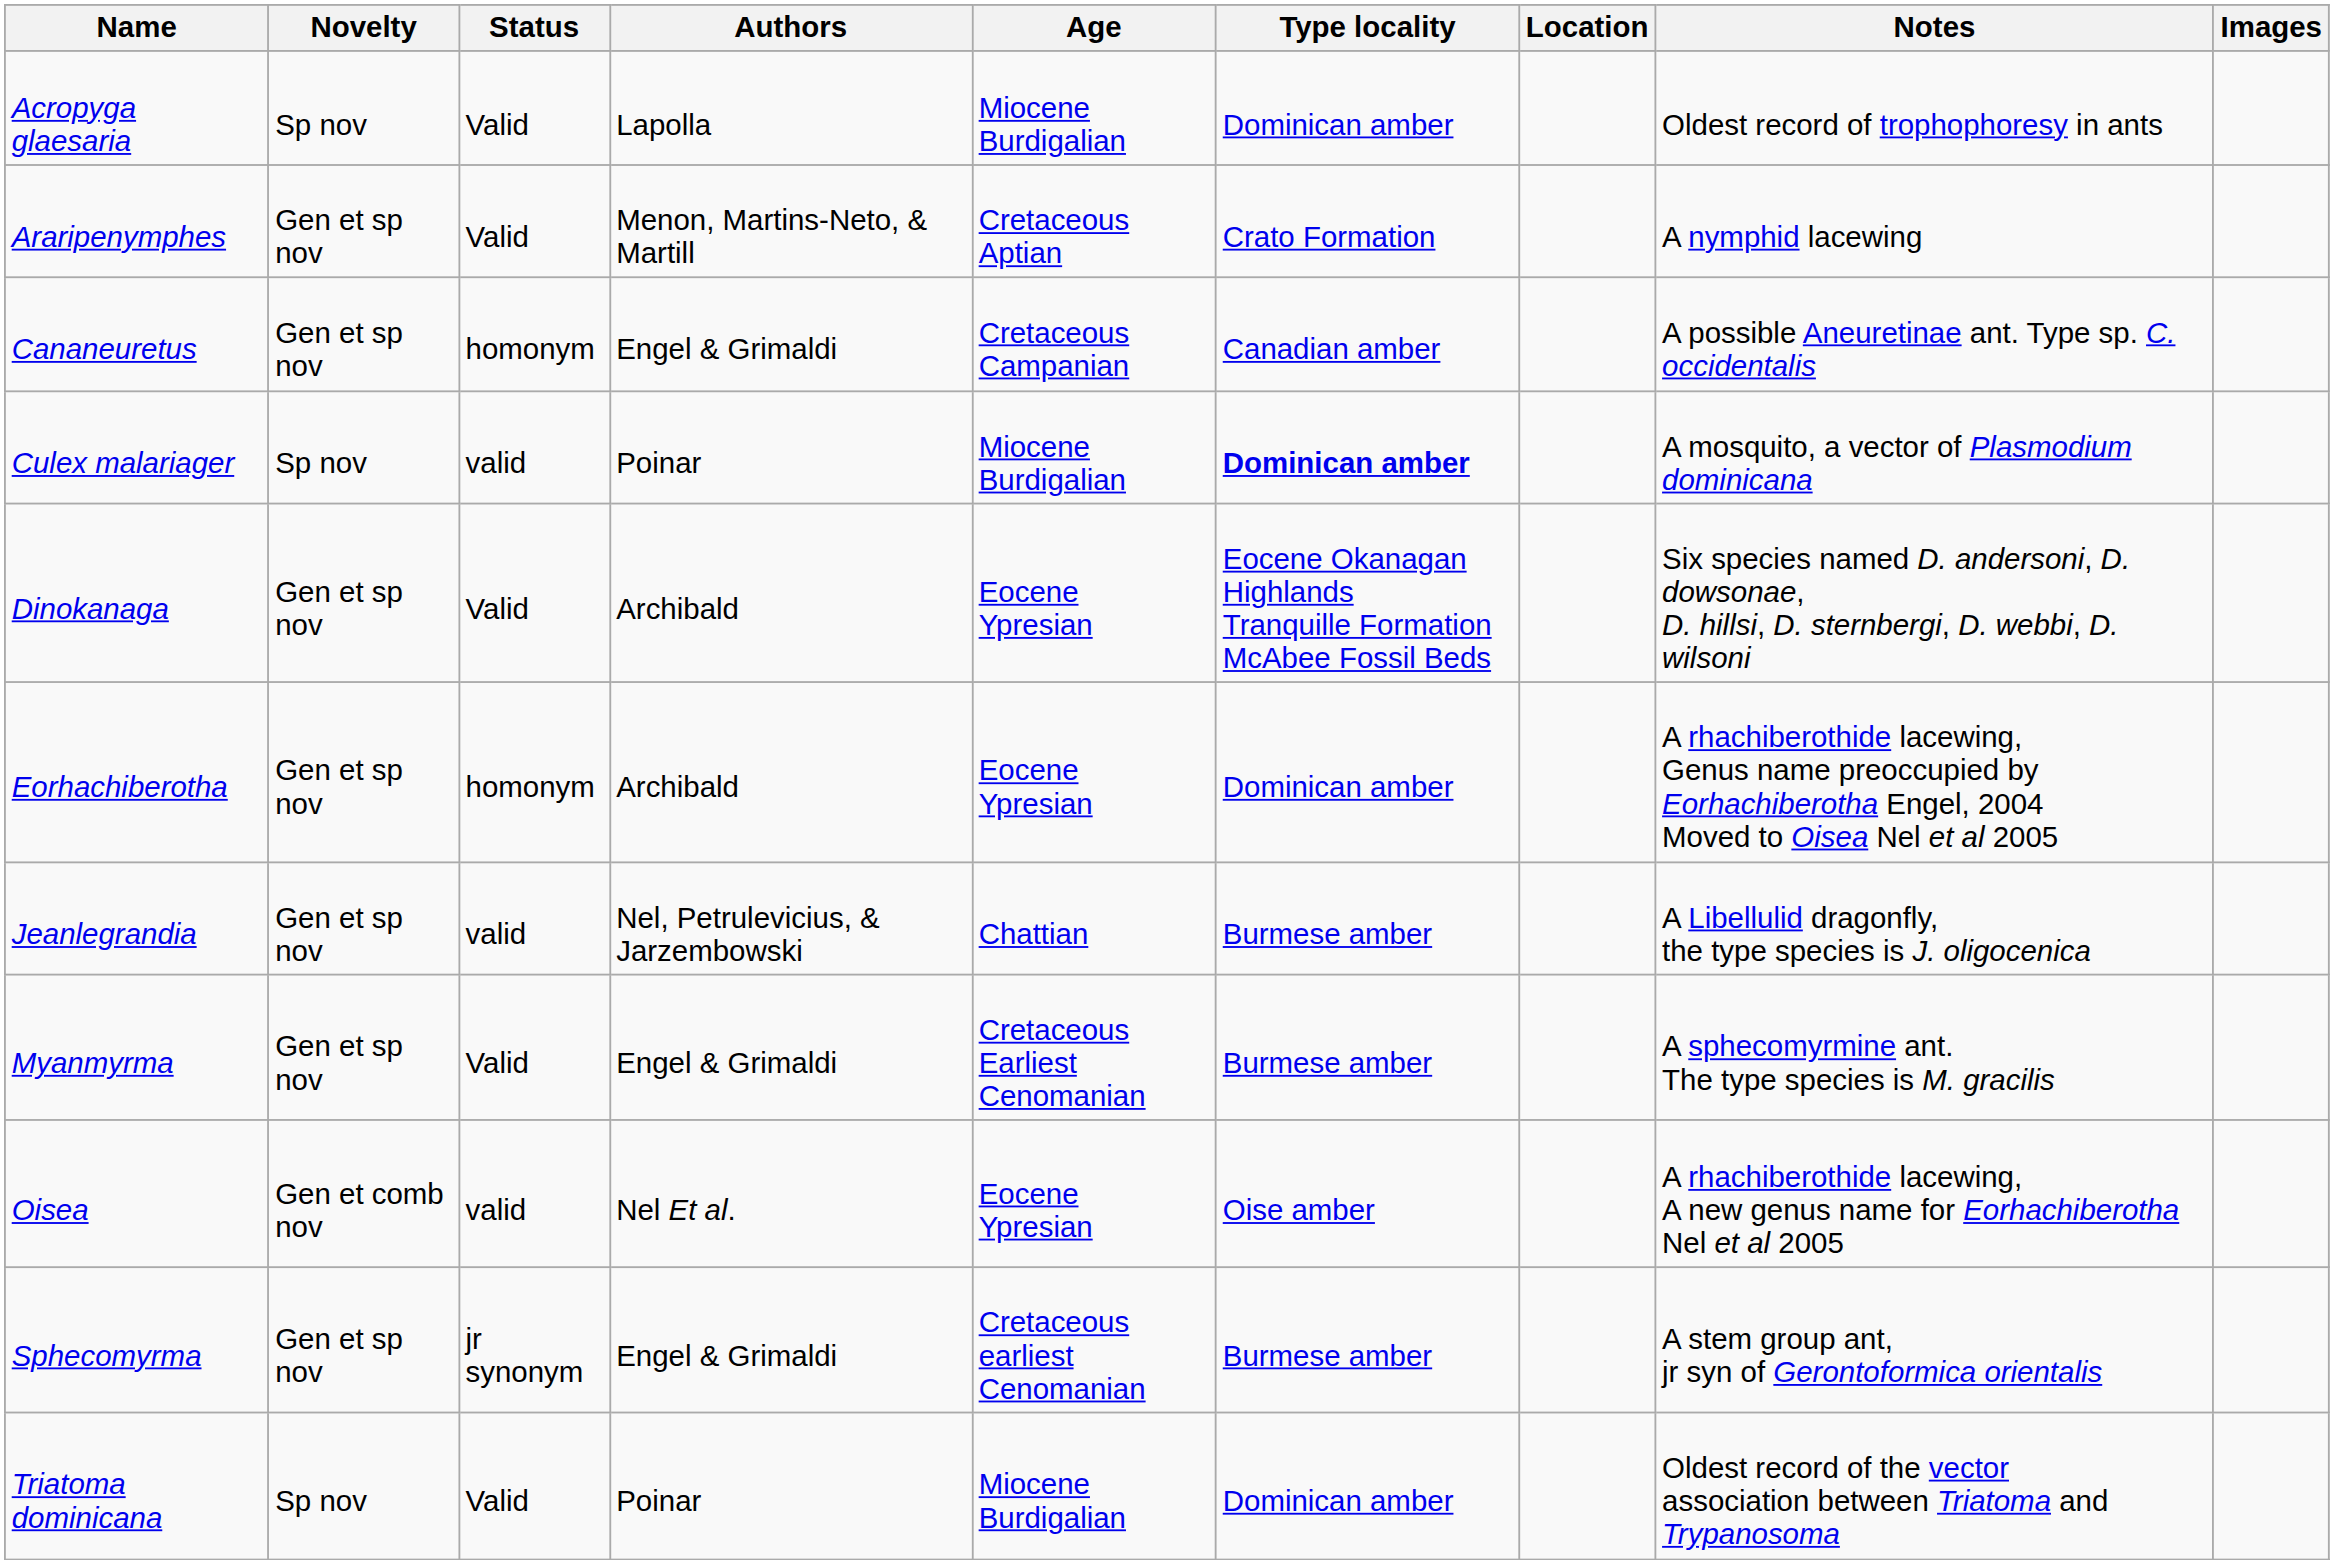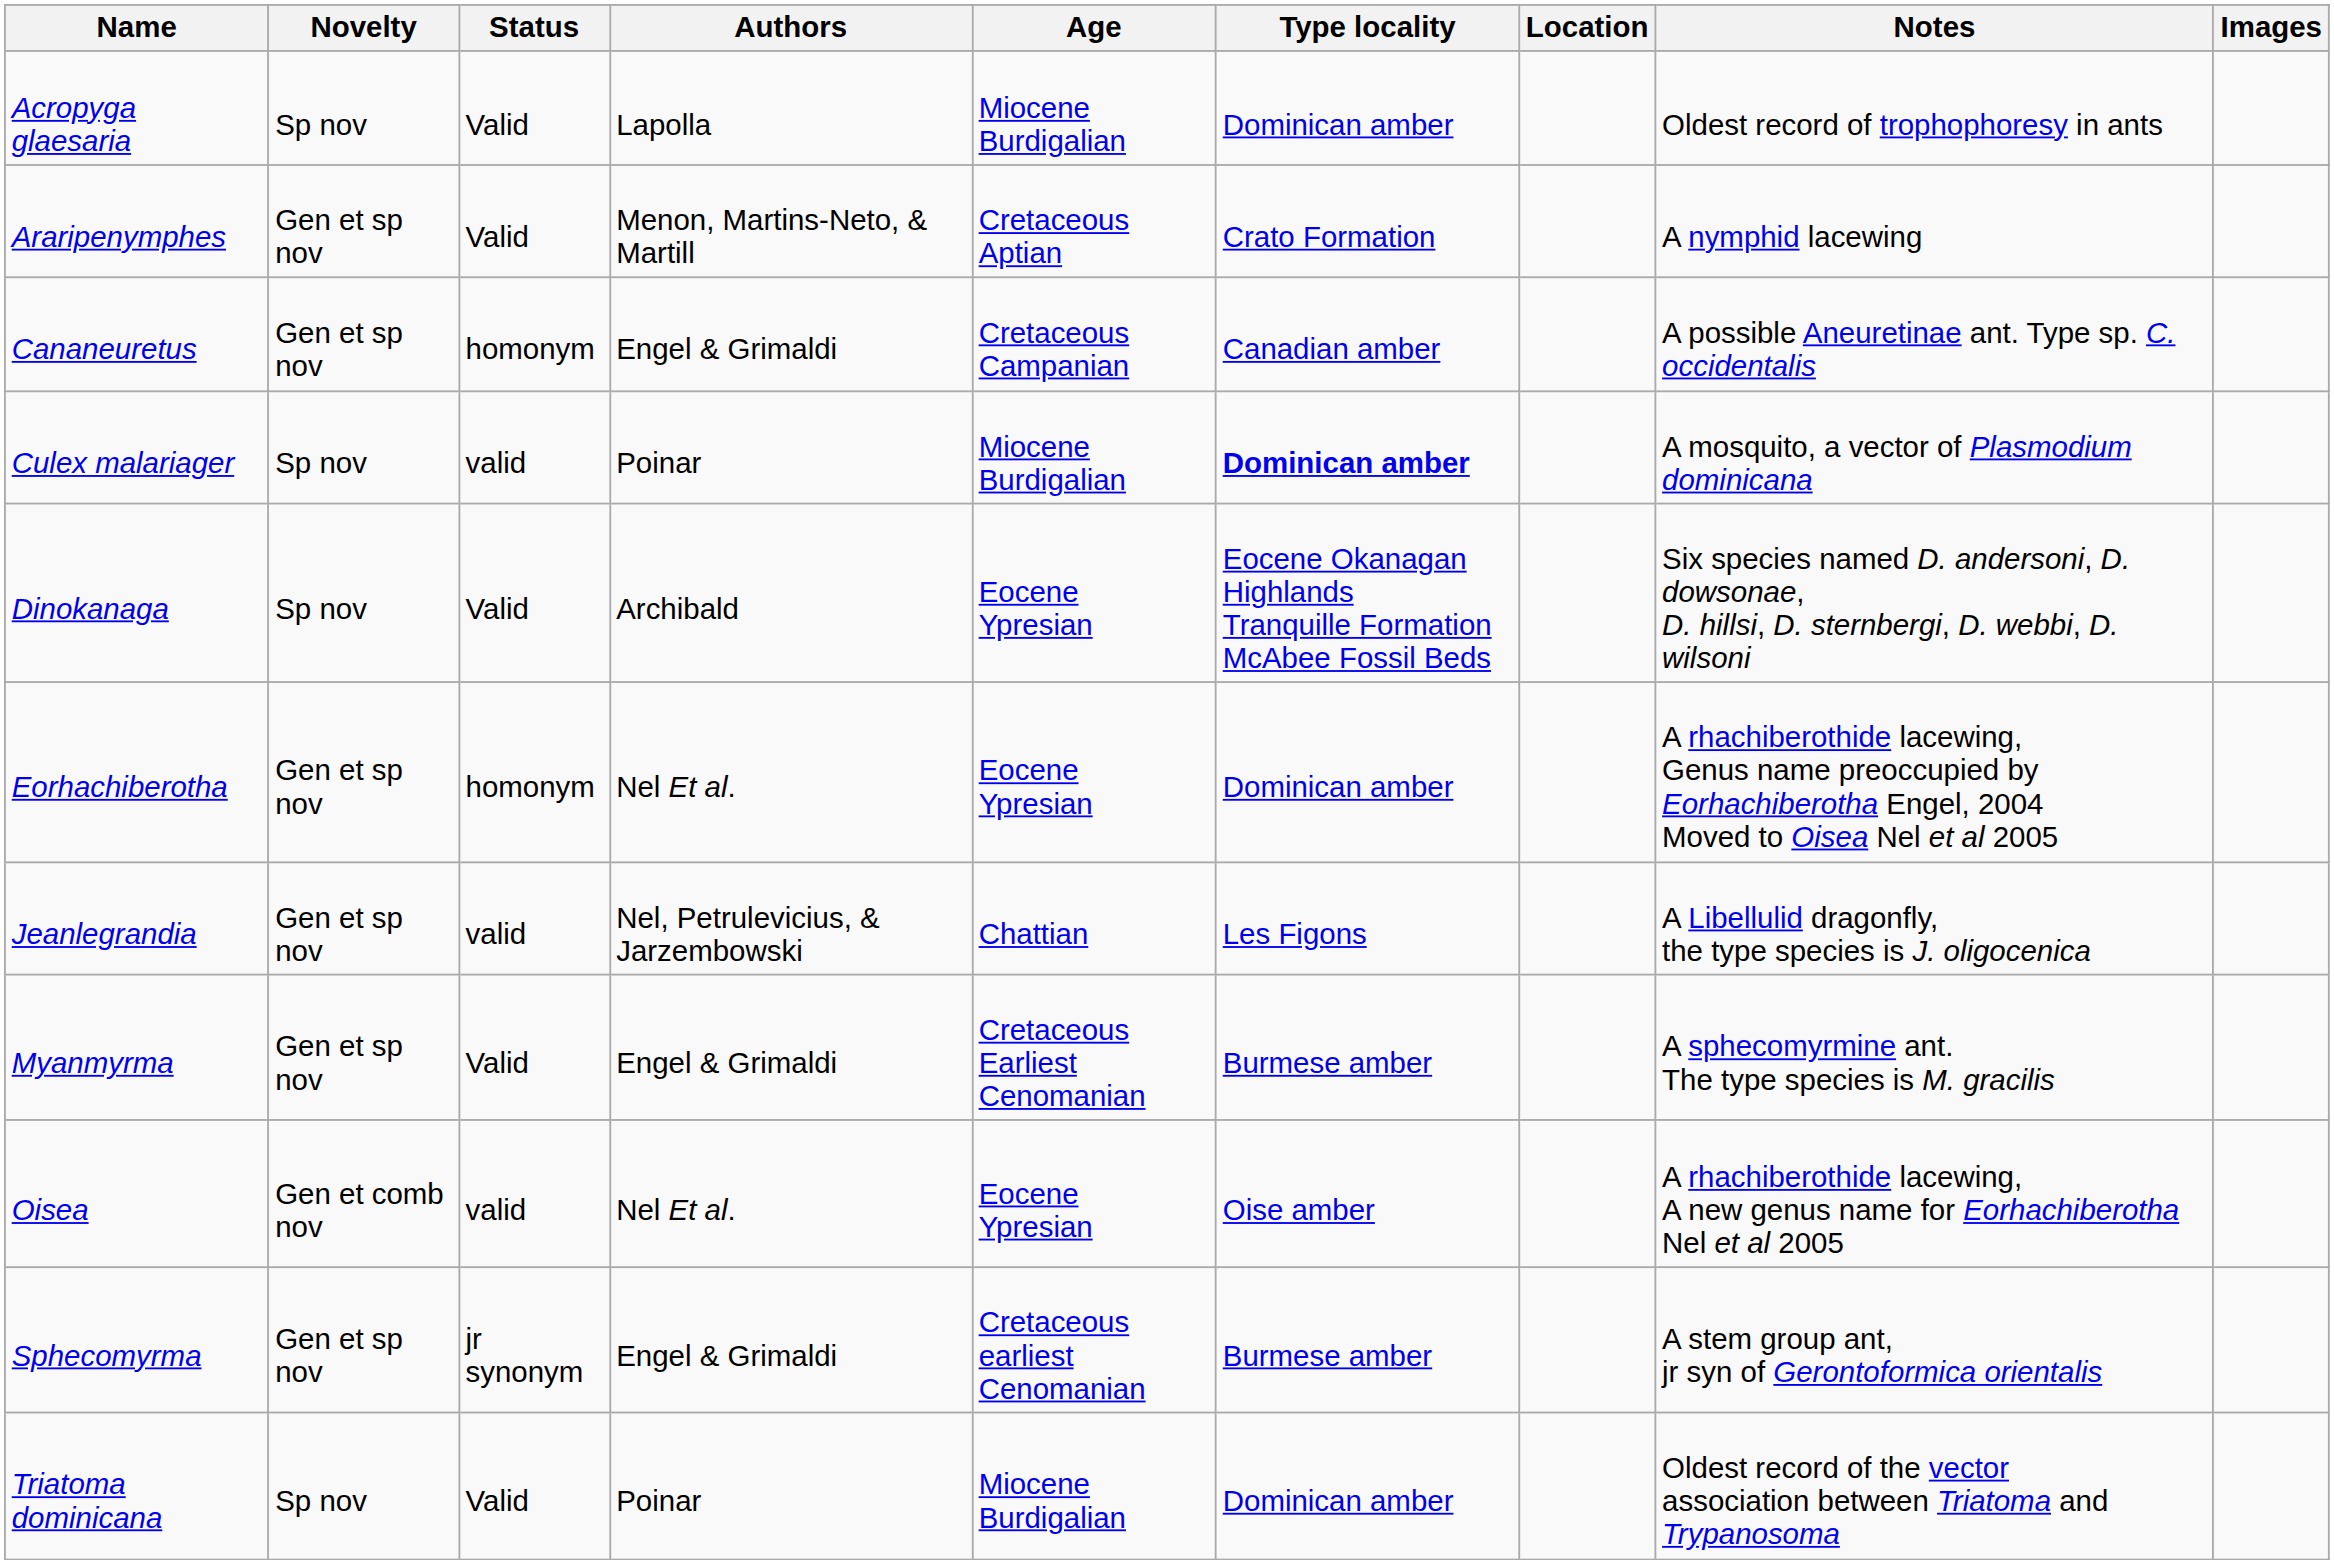Dinokanaga | Novelty: Gen et sp nov -> Sp nov
Eorhachiberotha | Authors: Archibald -> Nel Et al.
Jeanlegrandia | Type locality: Burmese amber -> Les Figons
